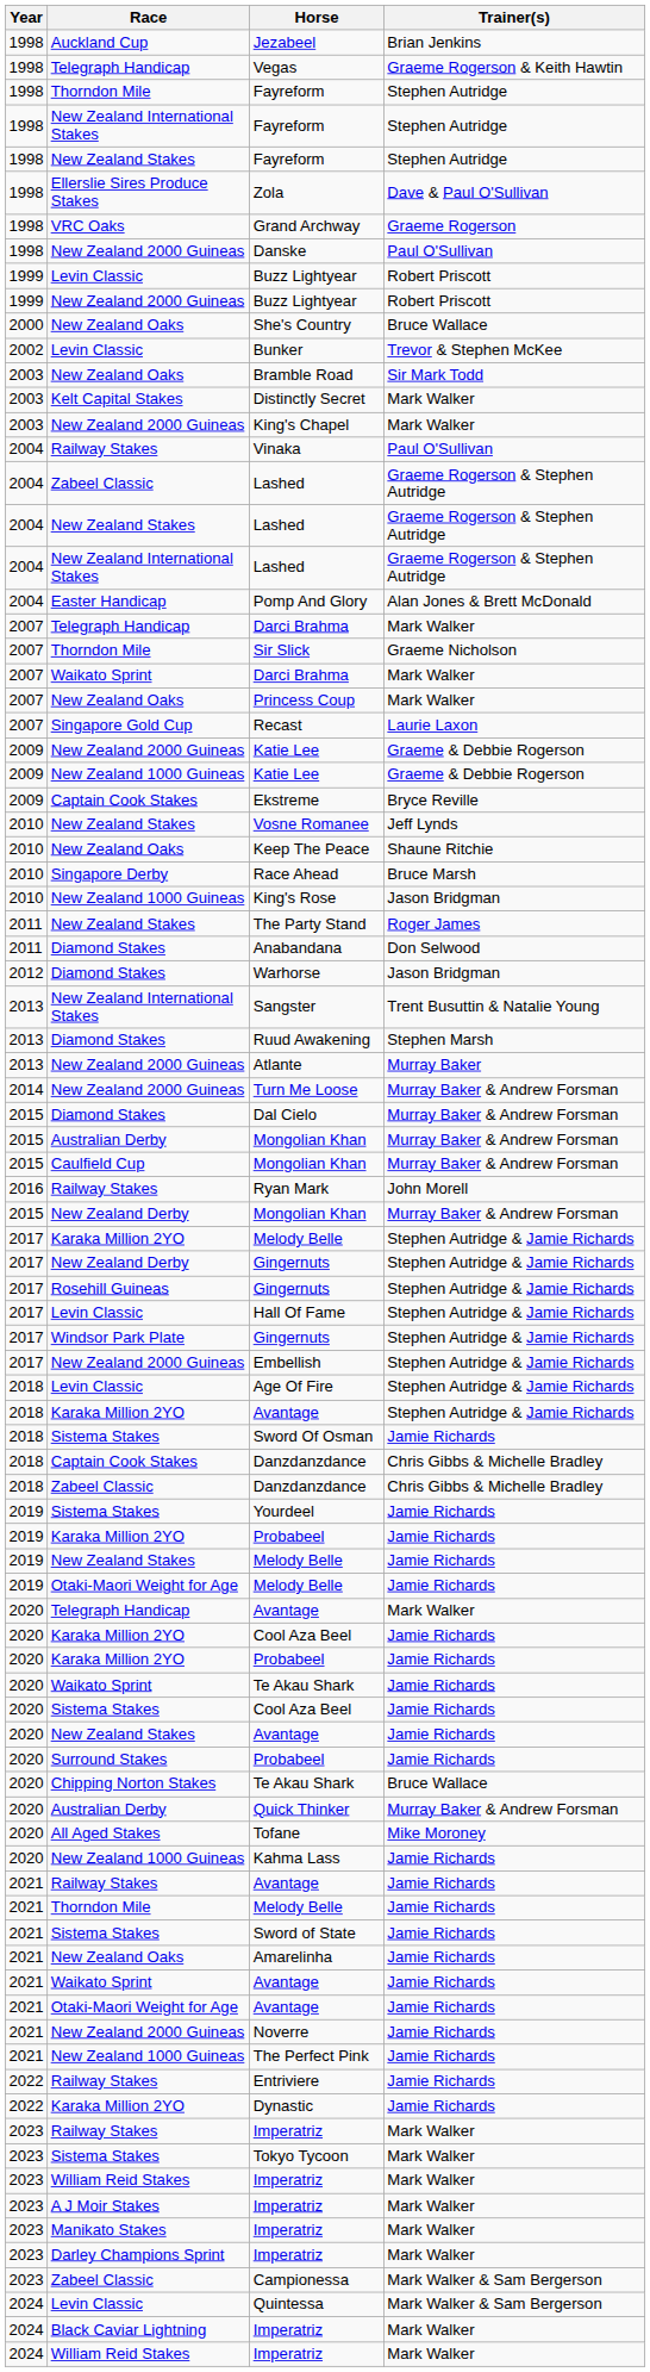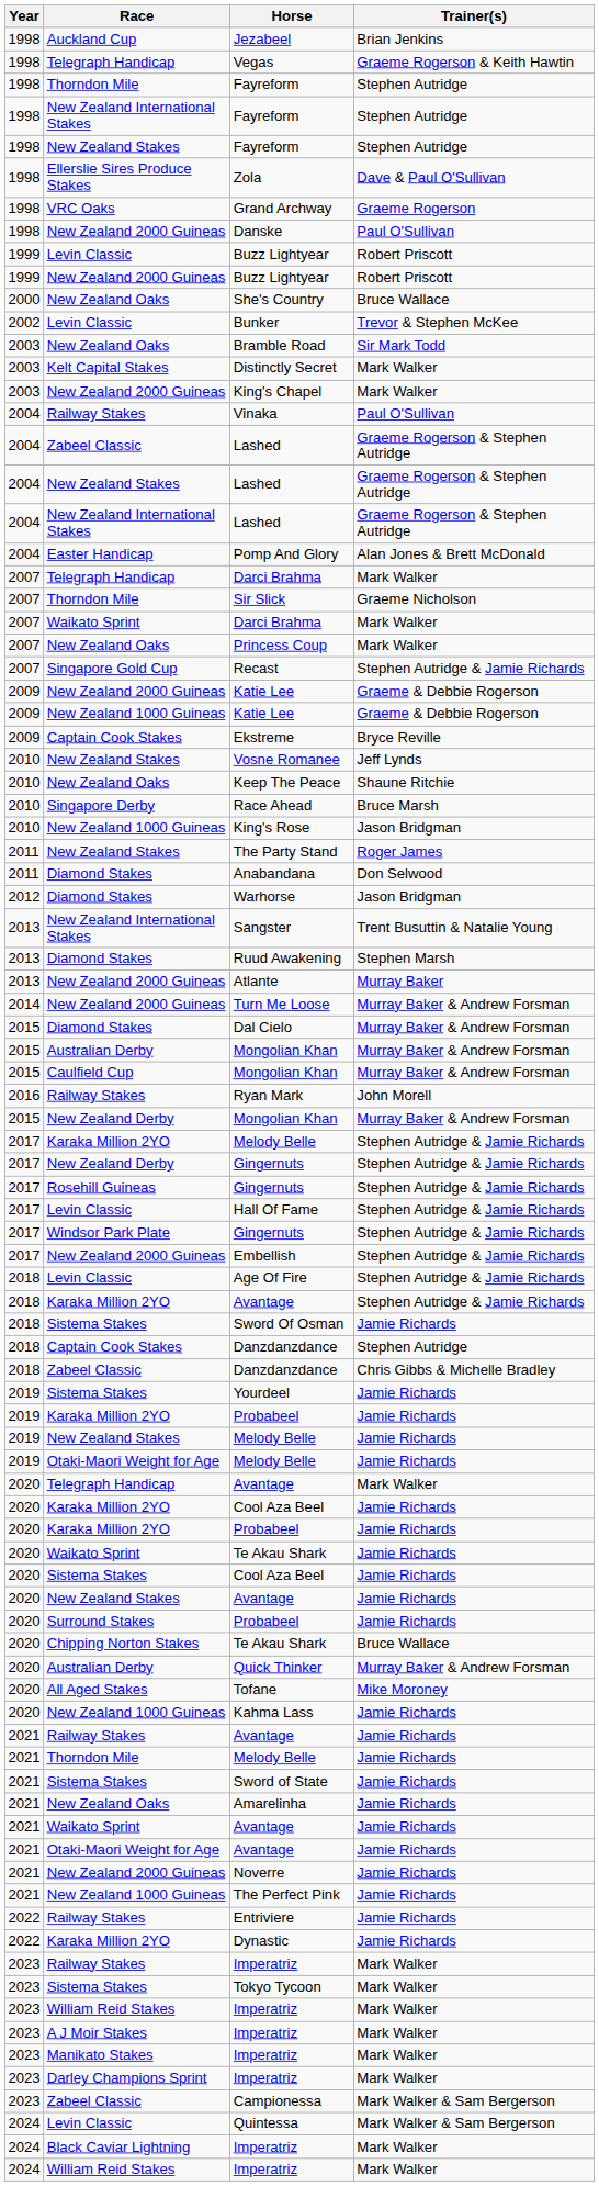Recast | Trainer(s): Laurie Laxon -> Stephen Autridge & Jamie Richards
Captain Cook Stakes / Danzdanzdance | Trainer(s): Chris Gibbs & Michelle Bradley -> Stephen Autridge
